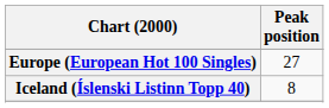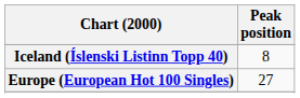rows swapped: Europe (European Hot 100 Singles) <-> Iceland (Íslenski Listinn Topp 40)
